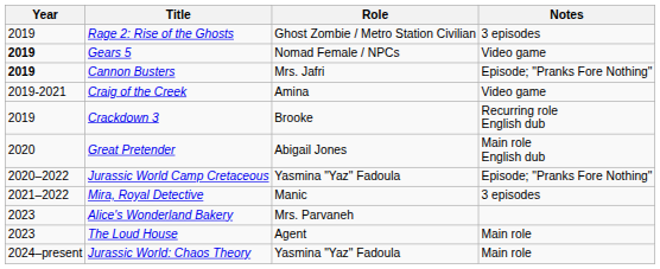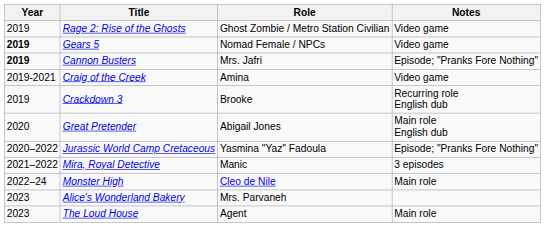Rage 2: Rise of the Ghosts | Notes: 3 episodes -> Video game
+ row: 2022–24 | Monster High | Cleo de Nile | Main role
- row: 2024–present | Jurassic World: Chaos Theory | Yasmina "Yaz" Fadoula | Main role
